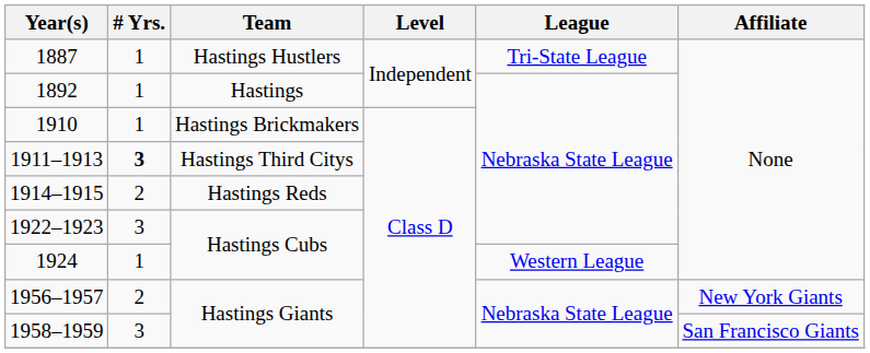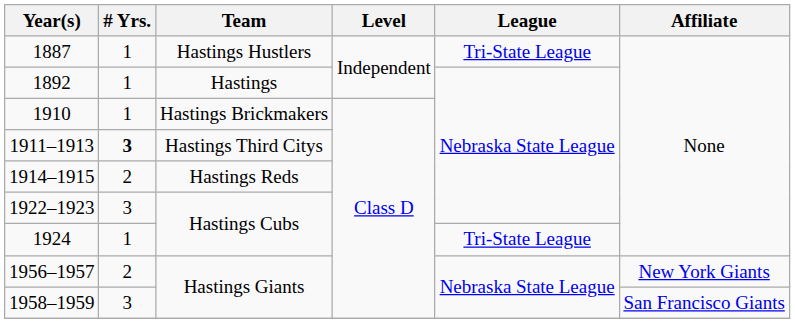1924 | League: Western League -> Tri-State League
